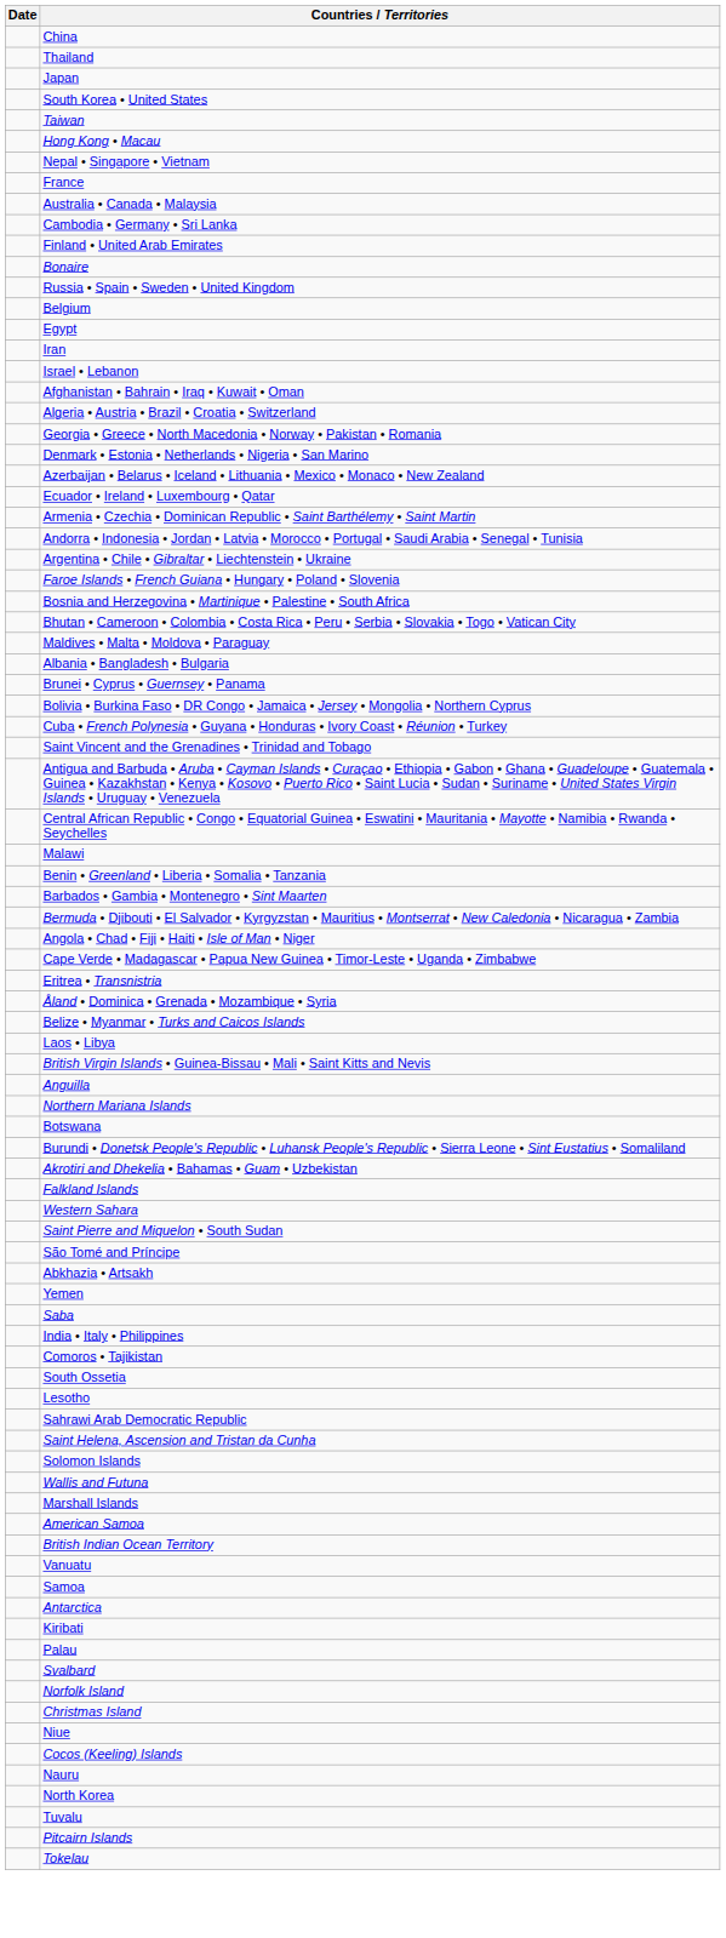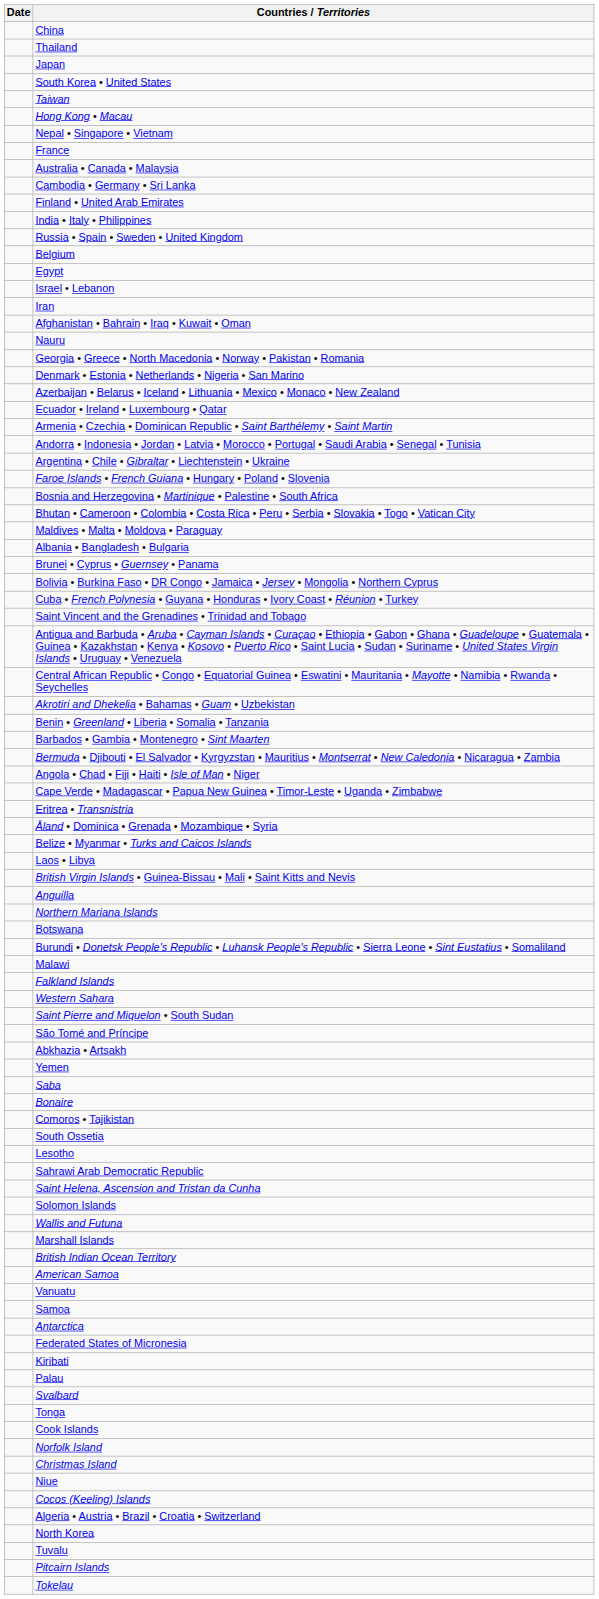rows swapped: India • Italy • Philippines <-> Bonaire
rows swapped: Iran <-> Israel • Lebanon
rows swapped: Algeria • Austria • Brazil • Croatia • Switzerland <-> Nauru
rows swapped: Akrotiri and Dhekelia • Bahamas • Guam • Uzbekistan <-> Malawi
rows swapped: British Indian Ocean Territory <-> American Samoa
+ row: Federated States of Micronesia
+ row: Tonga
+ row: Cook Islands
